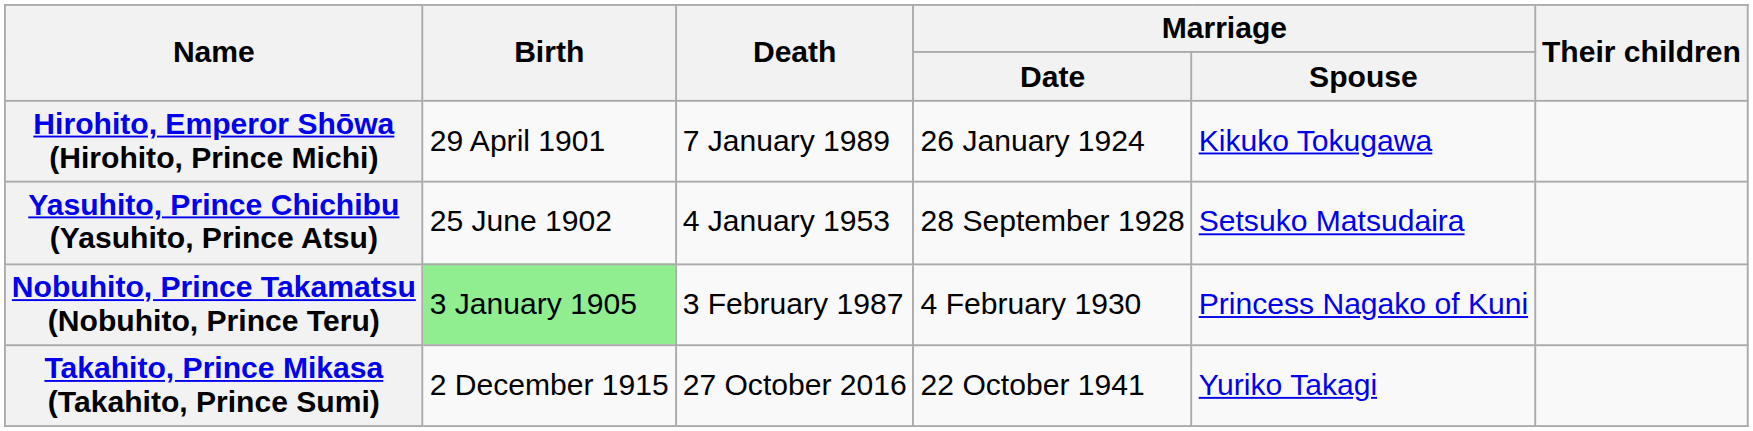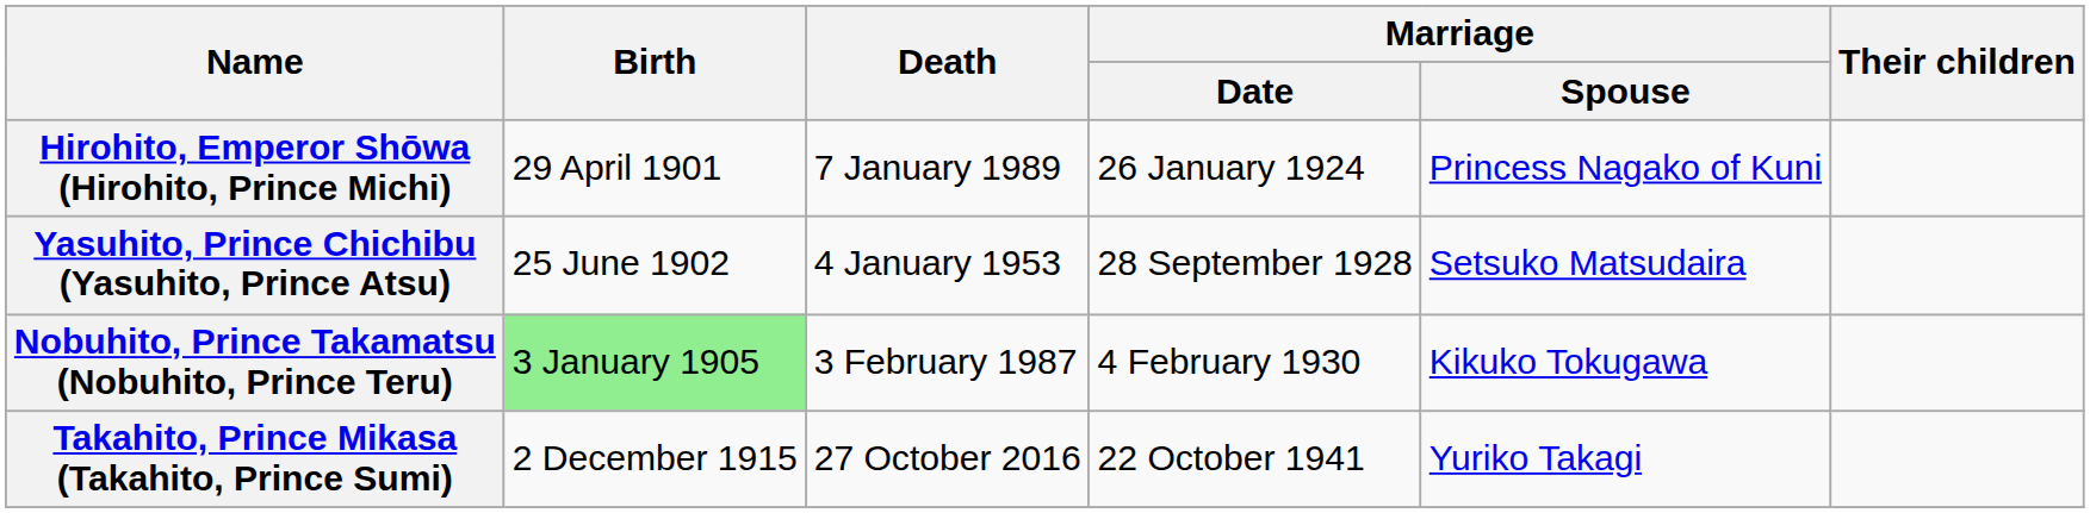Hirohito, Emperor Shōwa (Hirohito, Prince Michi) | Marriage / Spouse: Kikuko Tokugawa -> Princess Nagako of Kuni
Nobuhito, Prince Takamatsu (Nobuhito, Prince Teru) | Marriage / Spouse: Princess Nagako of Kuni -> Kikuko Tokugawa
